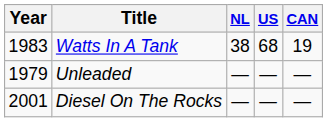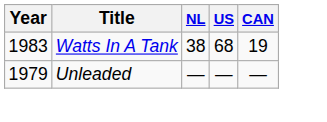- row: 2001 | Diesel On The Rocks | — | — | —
